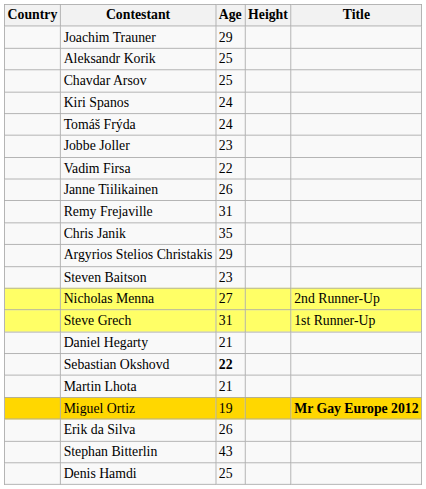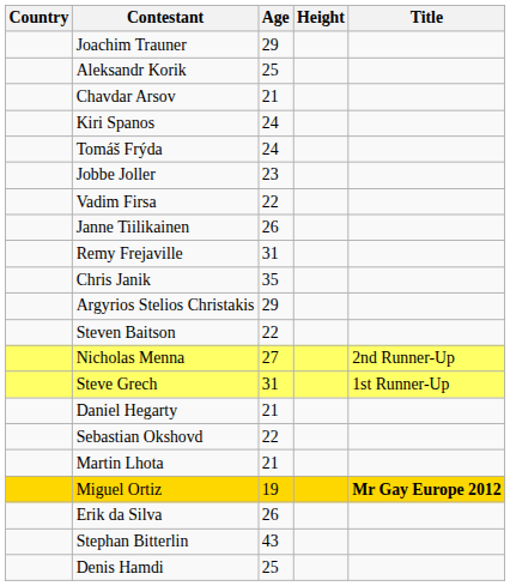Chavdar Arsov | Age: 25 -> 21
Steven Baitson | Age: 23 -> 22
Sebastian Okshovd | Age: bold -> normal
